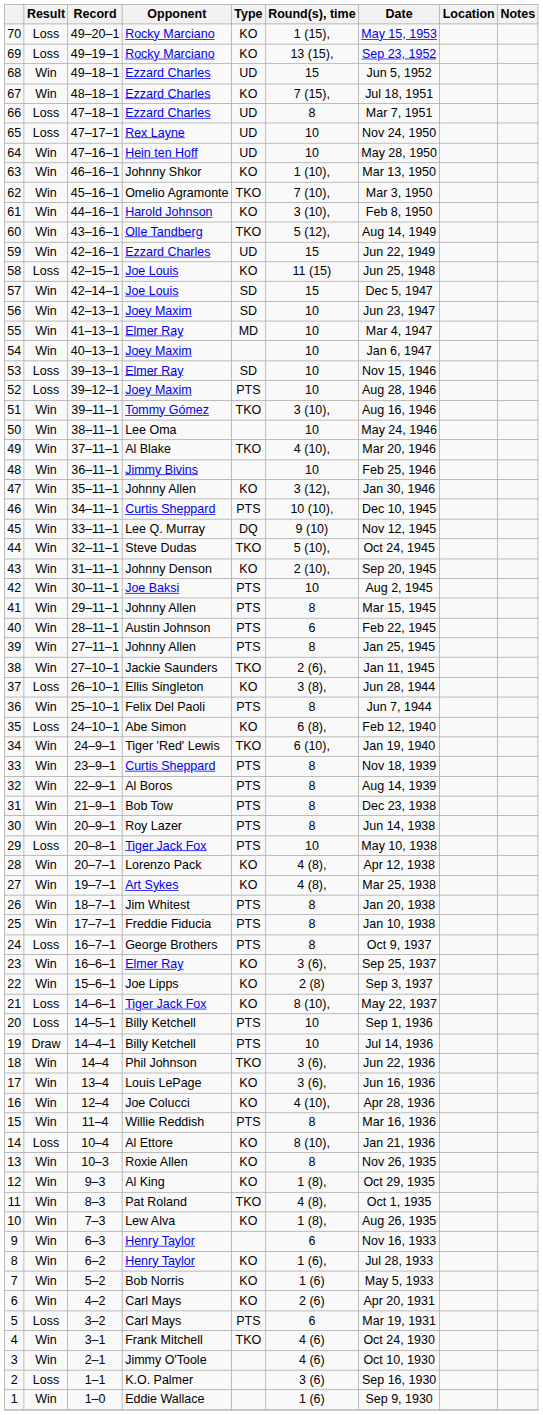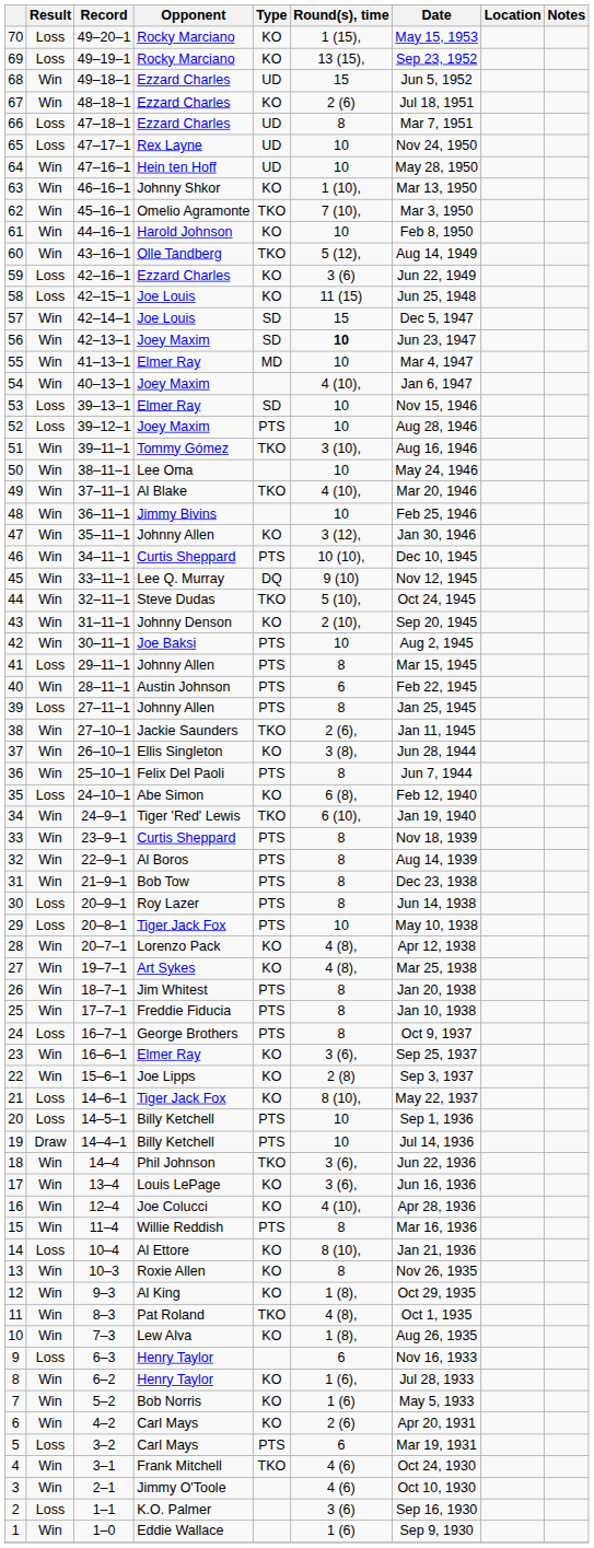67 | Round(s), time: 7 (15), -> 2 (6)
61 | Round(s), time: 3 (10), -> 10
59 | Result: Win -> Loss
59 | Type: UD -> KO
59 | Round(s), time: 15 -> 3 (6)
56 | Round(s), time: normal -> bold
54 | Round(s), time: 10 -> 4 (10),
41 | Result: Win -> Loss
39 | Result: Win -> Loss
37 | Result: Loss -> Win
30 | Result: Win -> Loss
9 | Result: Win -> Loss
